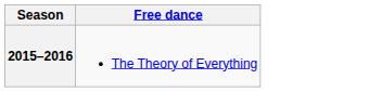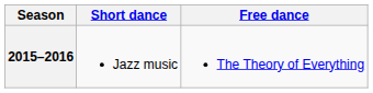+ column: Short dance | Jazz music
